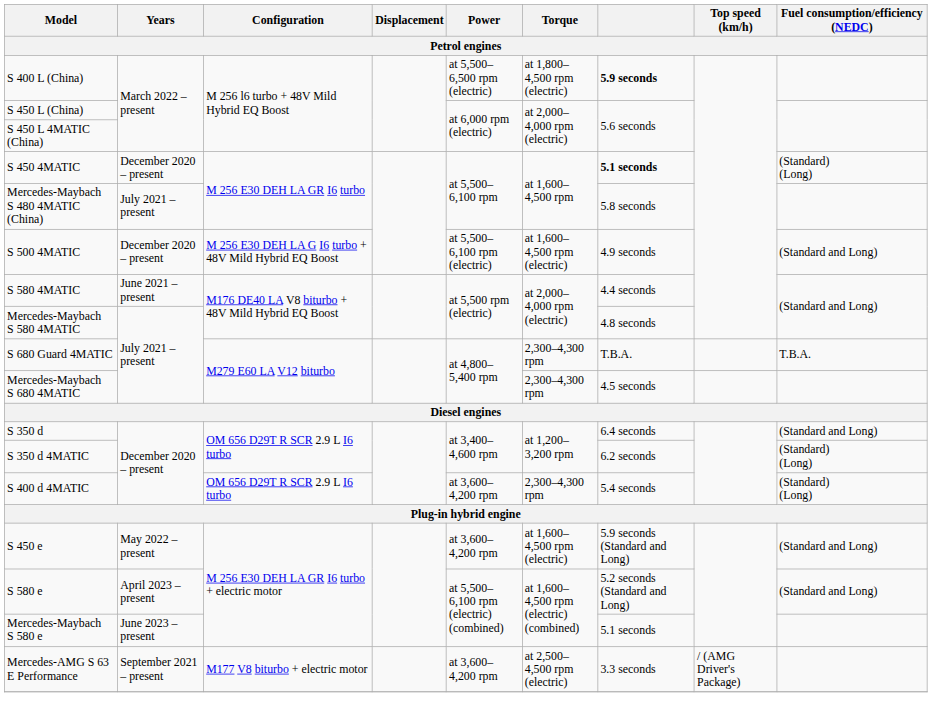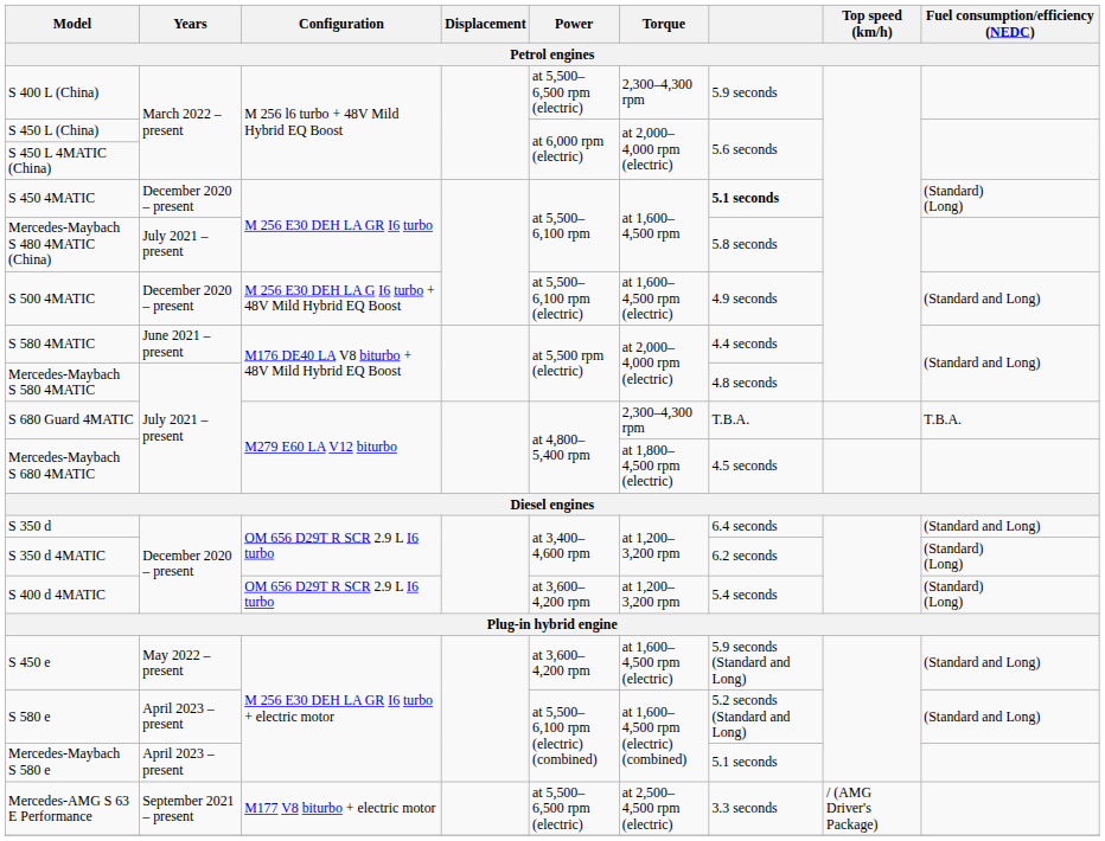S 400 L (China) | Torque: at 1,800–4,500 rpm (electric) -> 2,300–4,300 rpm
S 400 L (China) | column 7: bold -> normal
Mercedes-Maybach S 680 4MATIC | Torque: 2,300–4,300 rpm -> at 1,800–4,500 rpm (electric)
S 400 d 4MATIC | Torque: 2,300–4,300 rpm -> at 1,200–3,200 rpm
Mercedes-Maybach S 580 e | Years: June 2023 – present -> April 2023 – present
Mercedes-AMG S 63 E Performance | Power: at 3,600–4,200 rpm -> at 5,500–6,500 rpm (electric)
